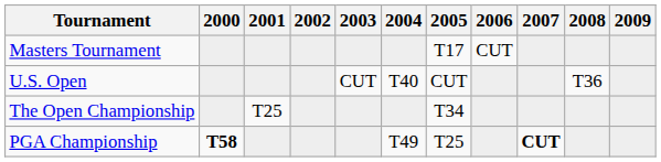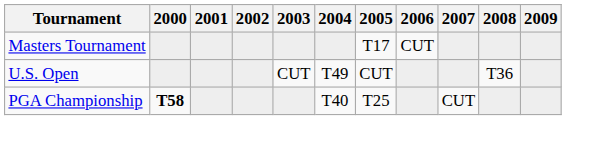U.S. Open | 2004: T40 -> T49
- row: The Open Championship | T25 | T34
PGA Championship | 2004: T49 -> T40
PGA Championship | 2007: bold -> normal
